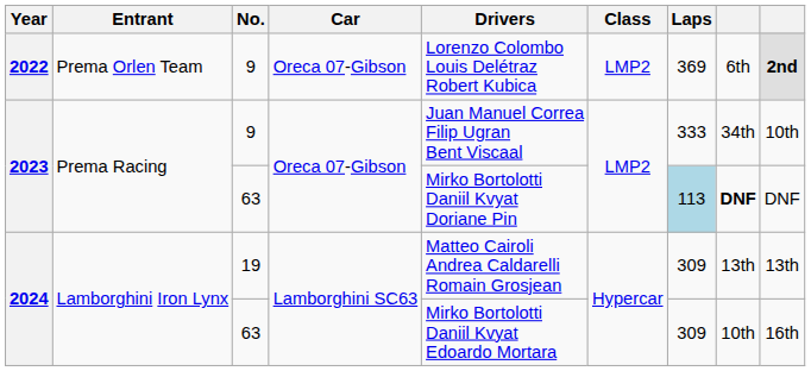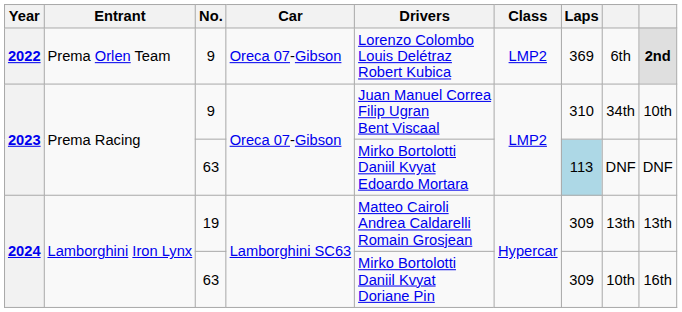2023 / 9 | Laps: 333 -> 310
2023 / 63 | Drivers: Mirko Bortolotti Daniil Kvyat Doriane Pin -> Mirko Bortolotti Daniil Kvyat Edoardo Mortara
2023 / 63 | column 8: bold -> normal
2024 / 63 | Drivers: Mirko Bortolotti Daniil Kvyat Edoardo Mortara -> Mirko Bortolotti Daniil Kvyat Doriane Pin
